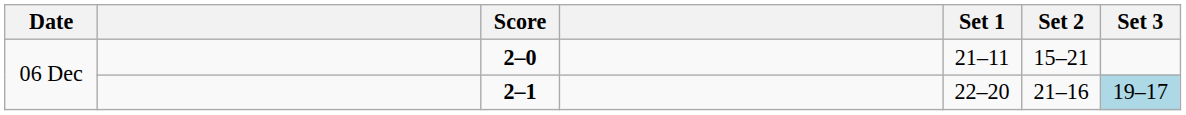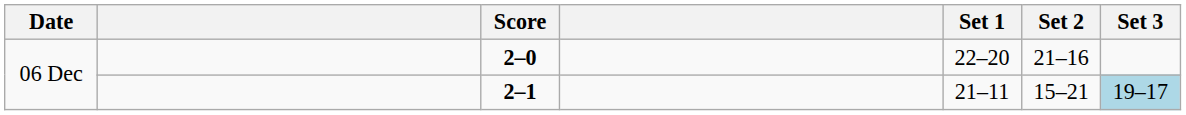2–0 | Set 1: 21–11 -> 22–20
2–0 | Set 2: 15–21 -> 21–16
2–1 | Set 1: 22–20 -> 21–11
2–1 | Set 2: 21–16 -> 15–21
